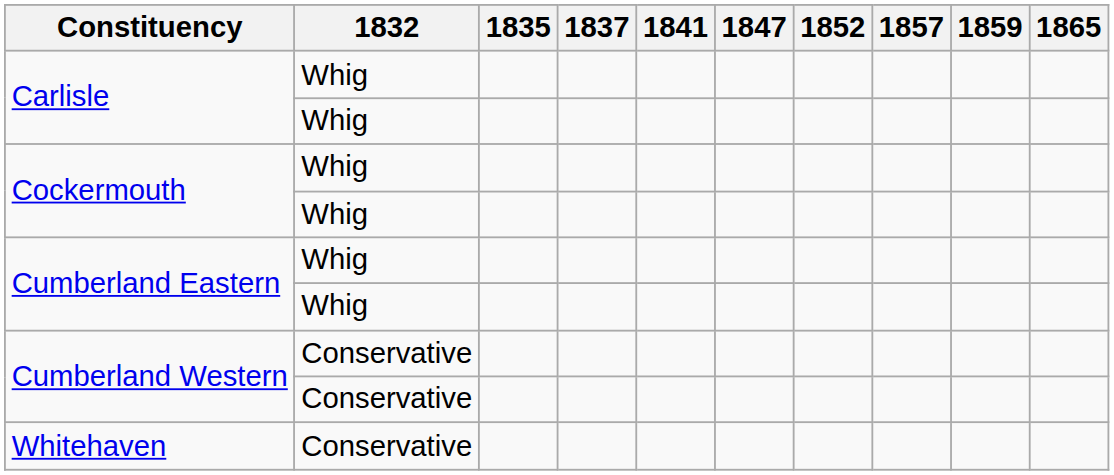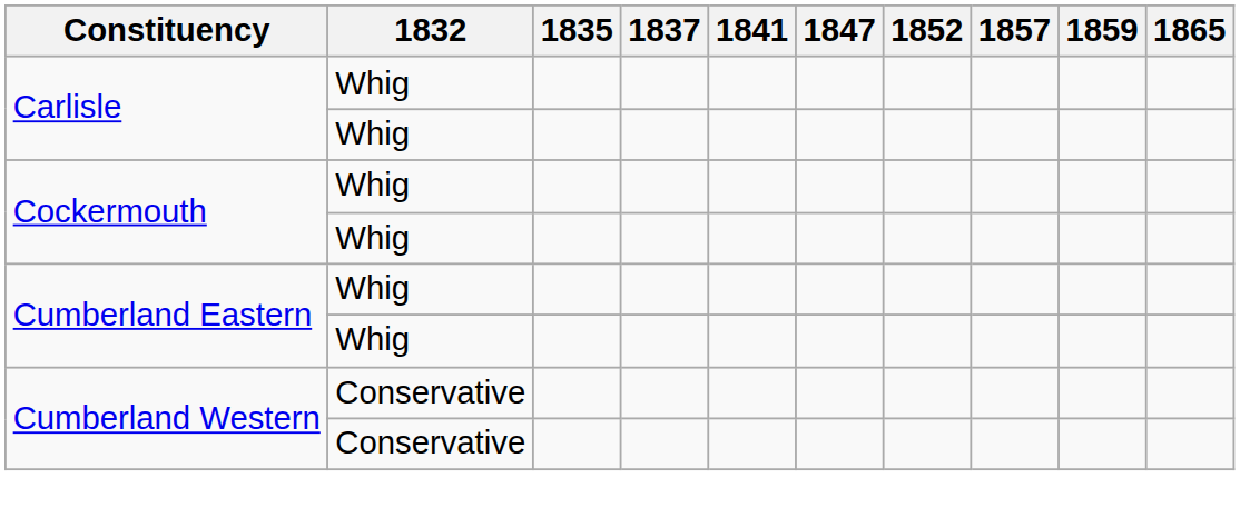- row: Whitehaven | Conservative
